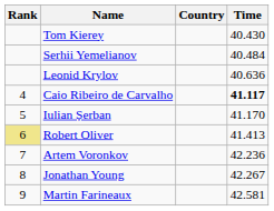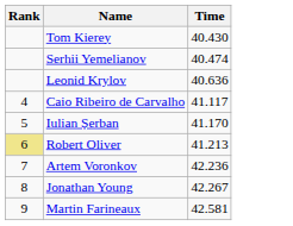- column: Country
Serhii Yemelianov | Time: 40.484 -> 40.474
Caio Ribeiro de Carvalho | Time: bold -> normal
Robert Oliver | Time: 41.413 -> 41.213
